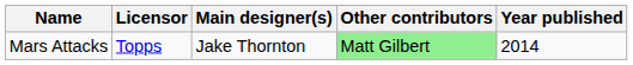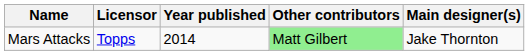columns swapped: Main designer(s) <-> Year published
